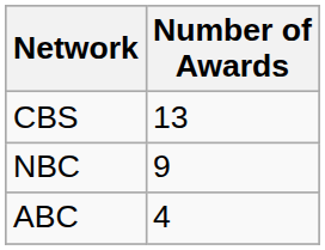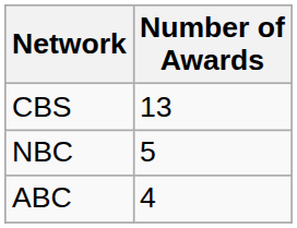NBC | Number of Awards: 9 -> 5
